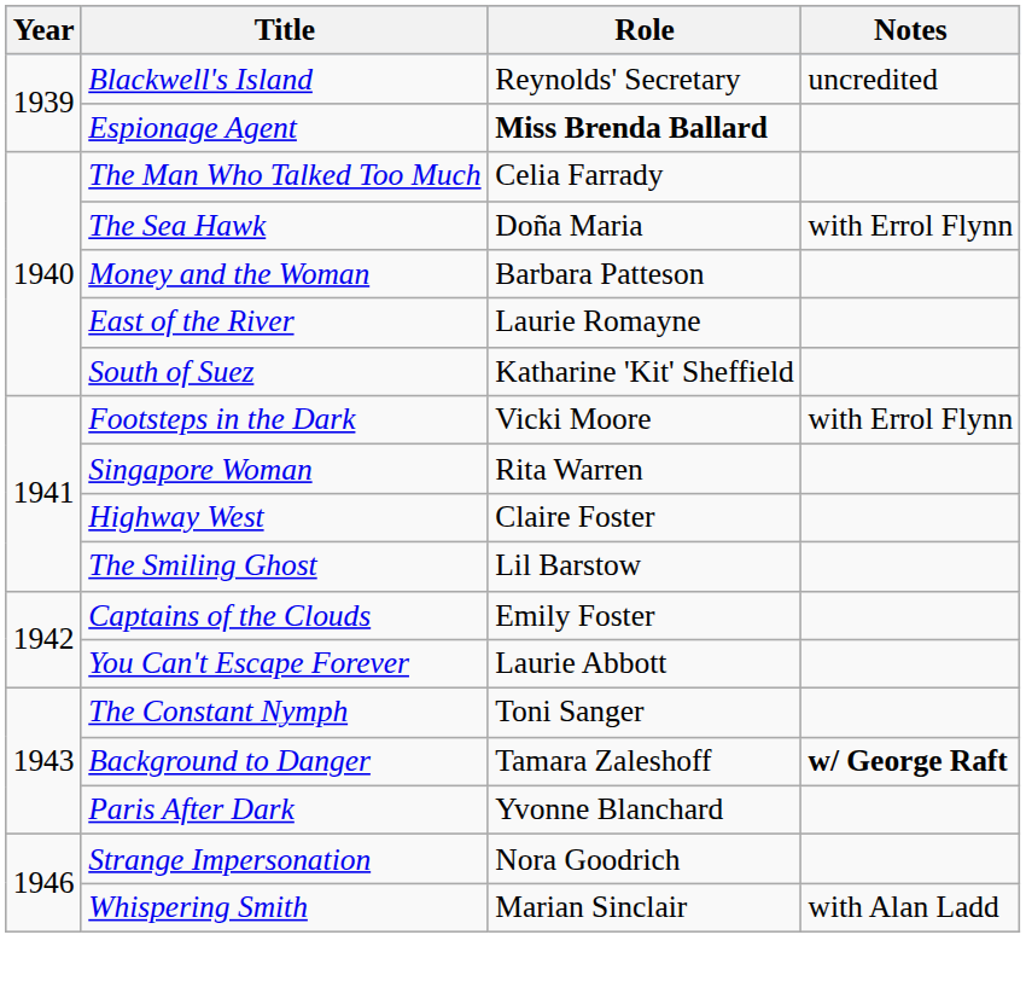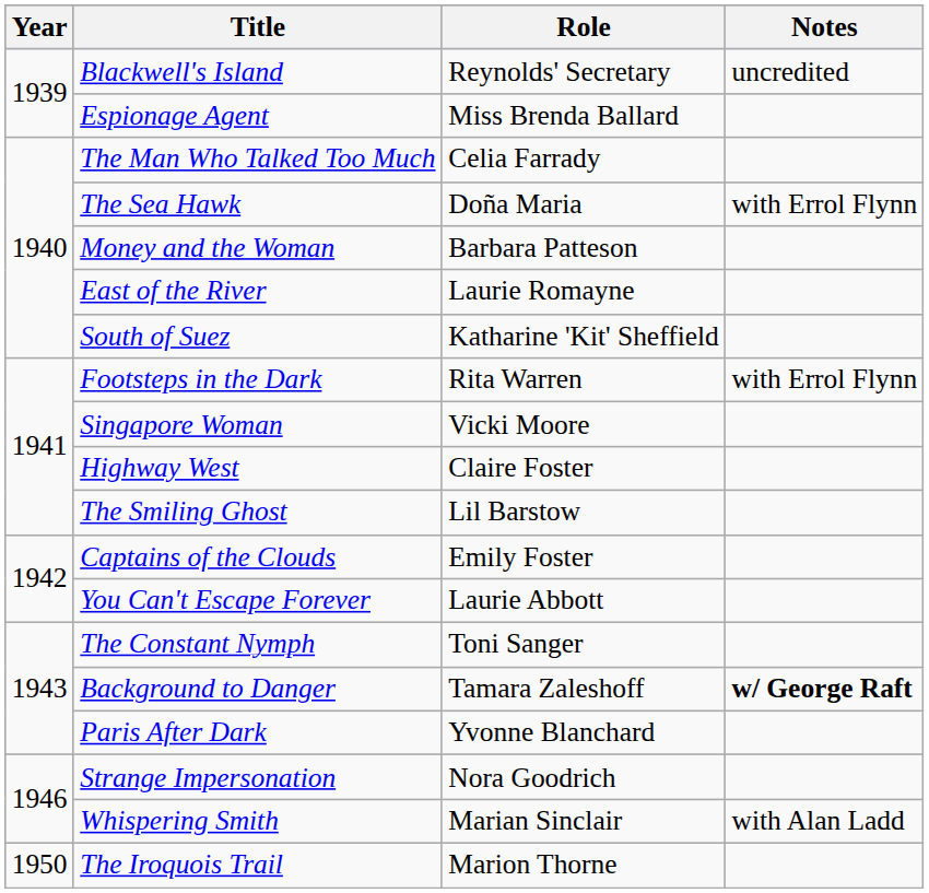Espionage Agent | Role: bold -> normal
Footsteps in the Dark | Role: Vicki Moore -> Rita Warren
Singapore Woman | Role: Rita Warren -> Vicki Moore
+ row: 1950 | The Iroquois Trail | Marion Thorne
